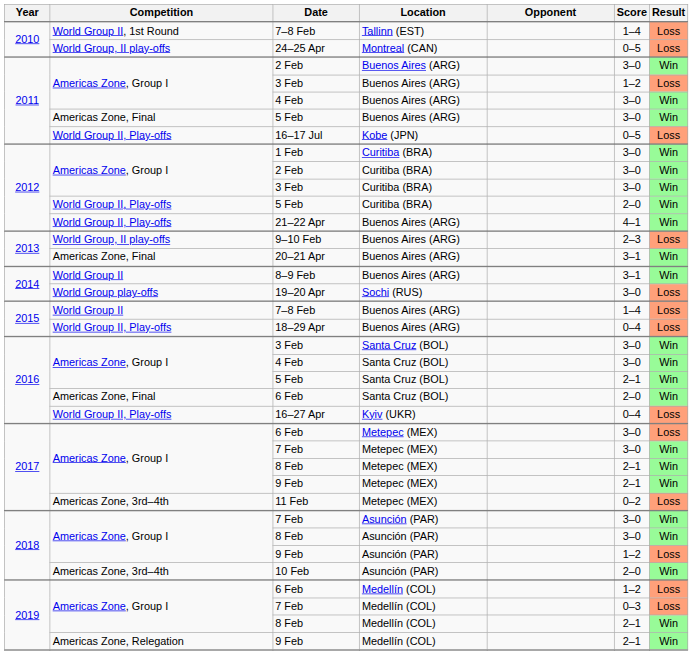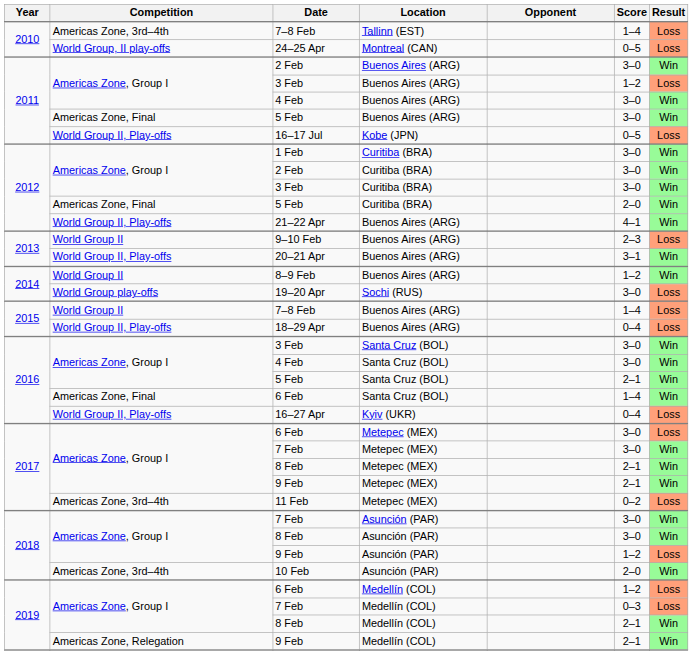7–8 Feb / Tallinn (EST) | Competition: World Group II, 1st Round -> Americas Zone, 3rd–4th
5 Feb / Curitiba (BRA) | Competition: World Group II, Play-offs -> Americas Zone, Final
9–10 Feb | Competition: World Group, II play-offs -> World Group II
20–21 Apr | Competition: Americas Zone, Final -> World Group II, Play-offs
8–9 Feb | Score: 3–1 -> 1–2
6 Feb / Santa Cruz (BOL) | Score: 2–0 -> 1–4
